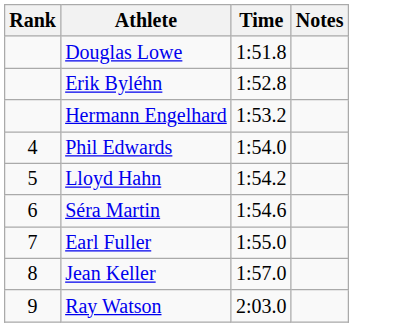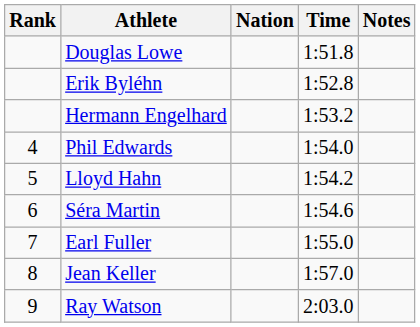+ column: Nation
